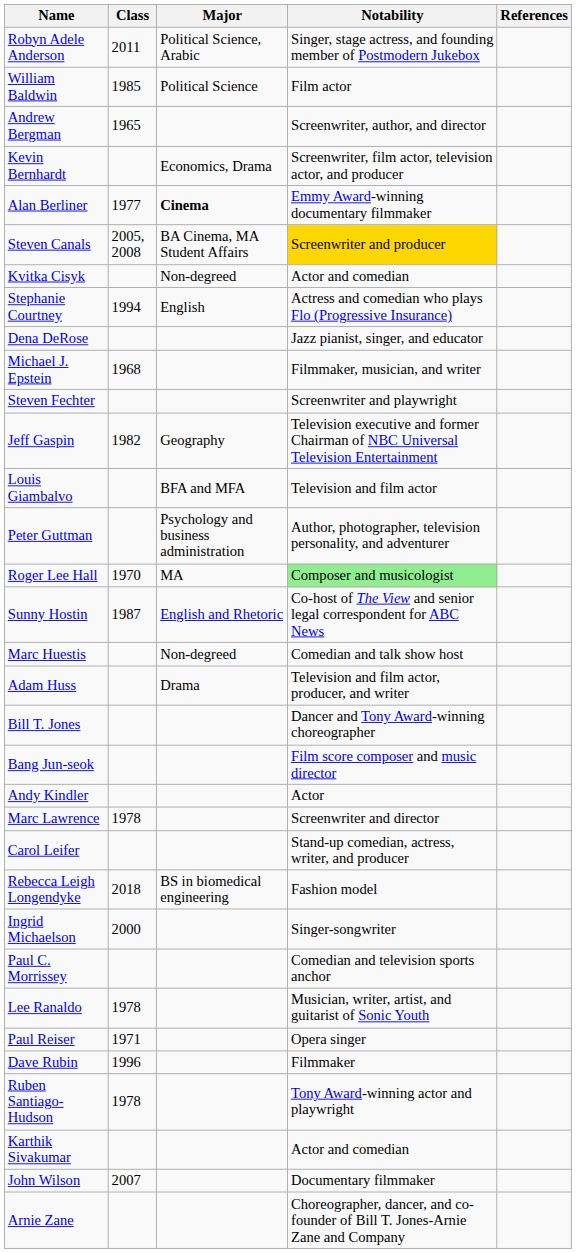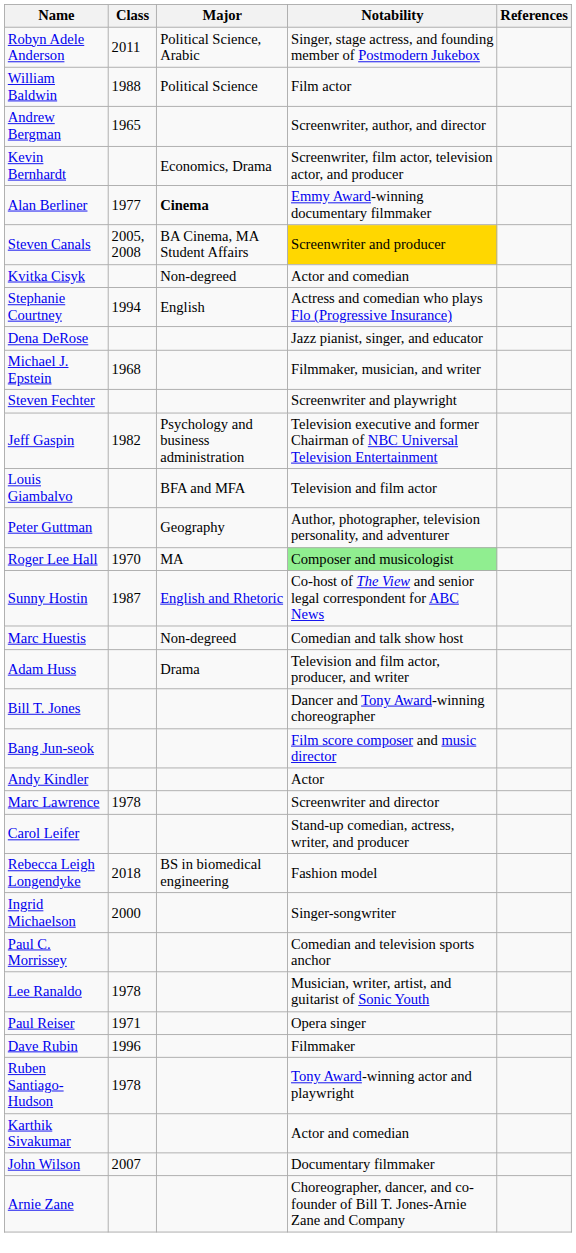William Baldwin | Class: 1985 -> 1988
Jeff Gaspin | Major: Geography -> Psychology and business administration
Peter Guttman | Major: Psychology and business administration -> Geography
